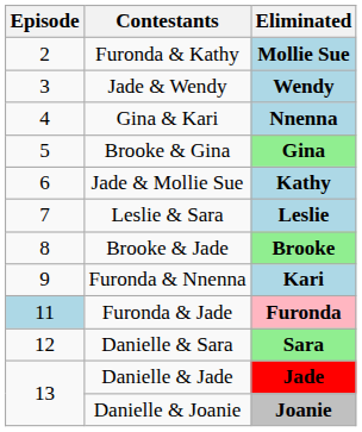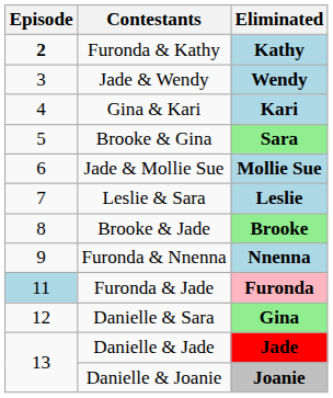Furonda & Kathy | Episode: normal -> bold
Furonda & Kathy | Eliminated: Mollie Sue -> Kathy
Gina & Kari | Eliminated: Nnenna -> Kari
Brooke & Gina | Eliminated: Gina -> Sara
Jade & Mollie Sue | Eliminated: Kathy -> Mollie Sue
Furonda & Nnenna | Eliminated: Kari -> Nnenna
Danielle & Sara | Eliminated: Sara -> Gina
